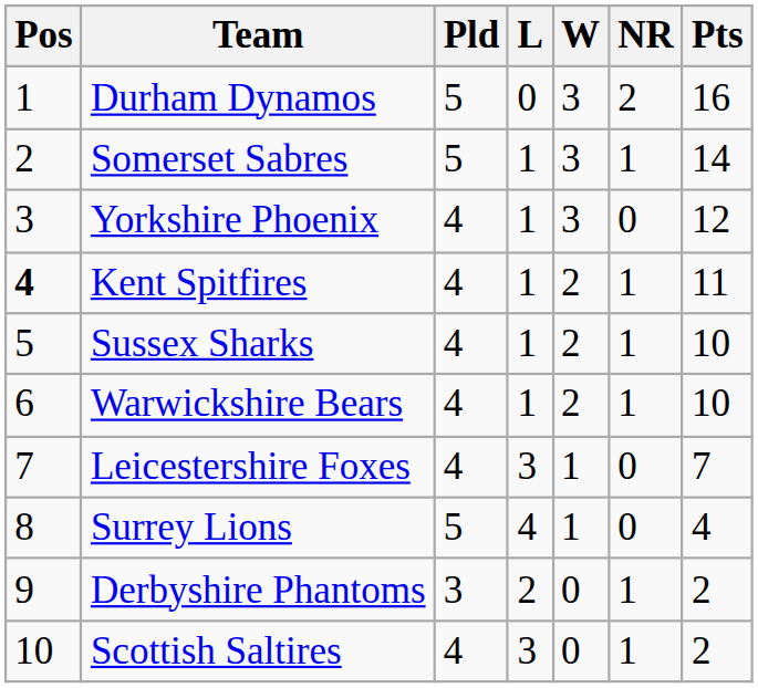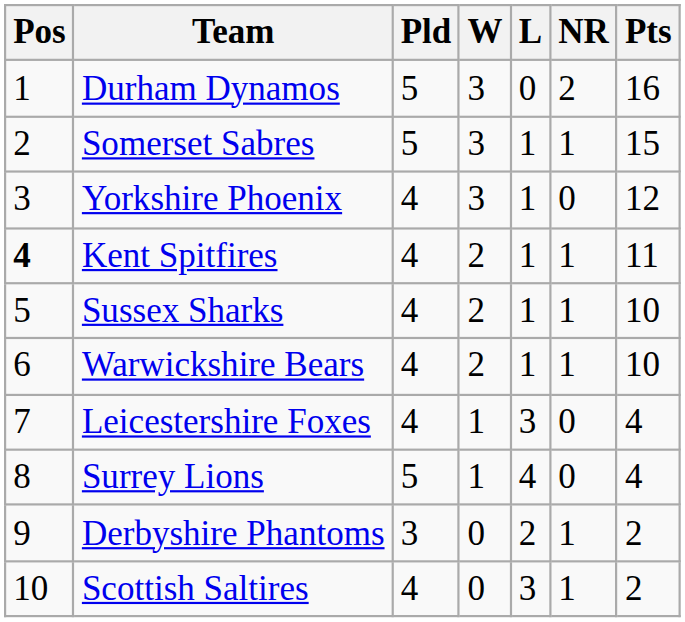columns swapped: W <-> L
Somerset Sabres | Pts: 14 -> 15
Leicestershire Foxes | Pts: 7 -> 4
